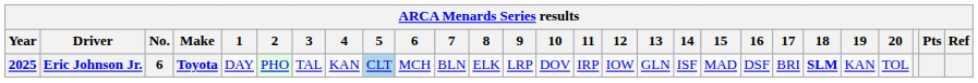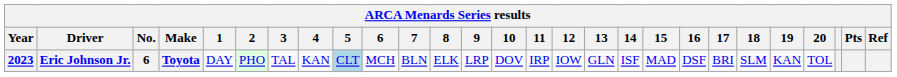Eric Johnson Jr. | Year: 2025 -> 2023
Eric Johnson Jr. | 18: bold -> normal
